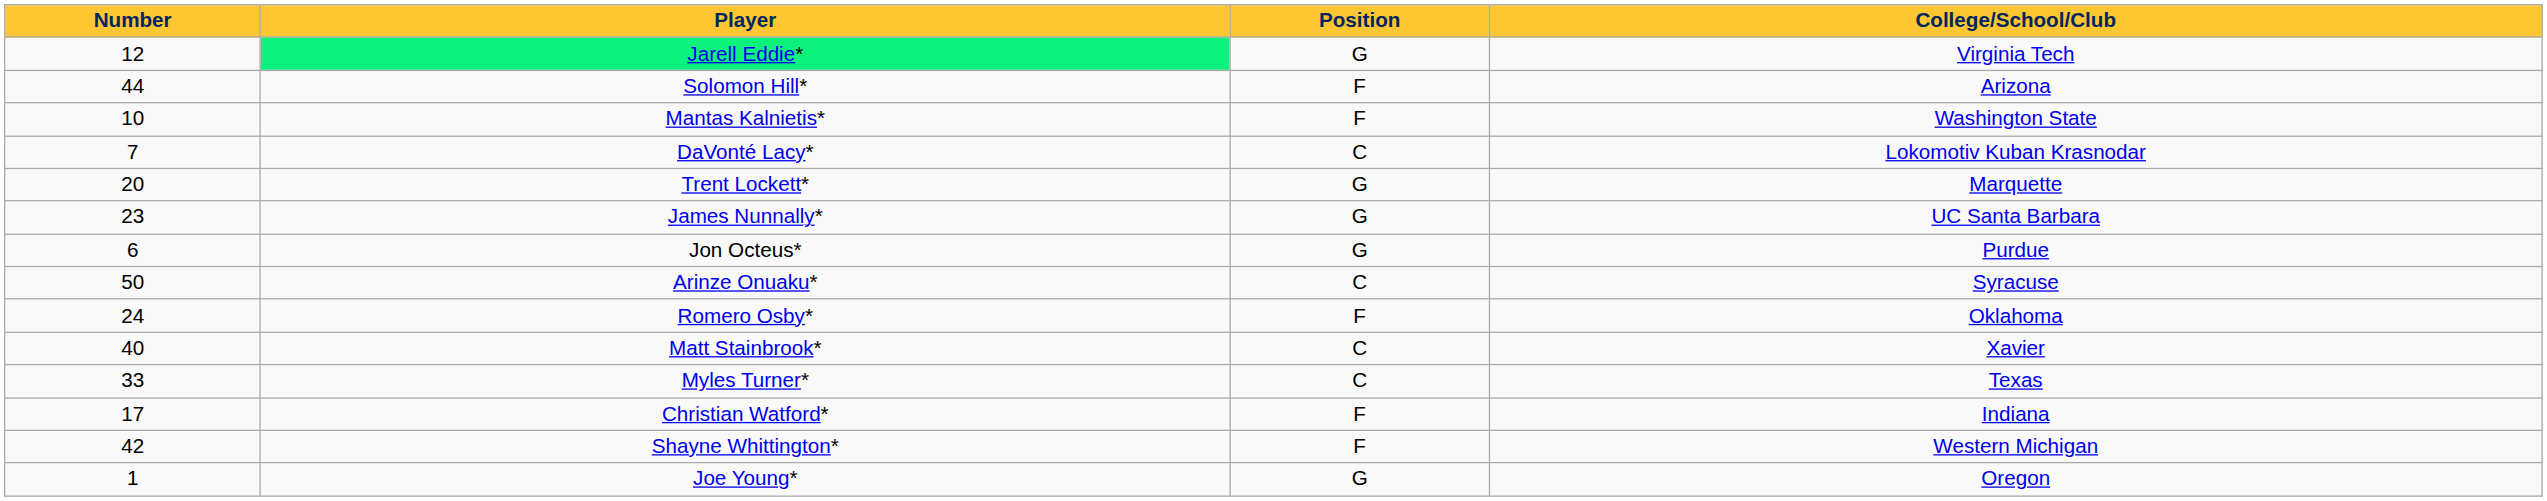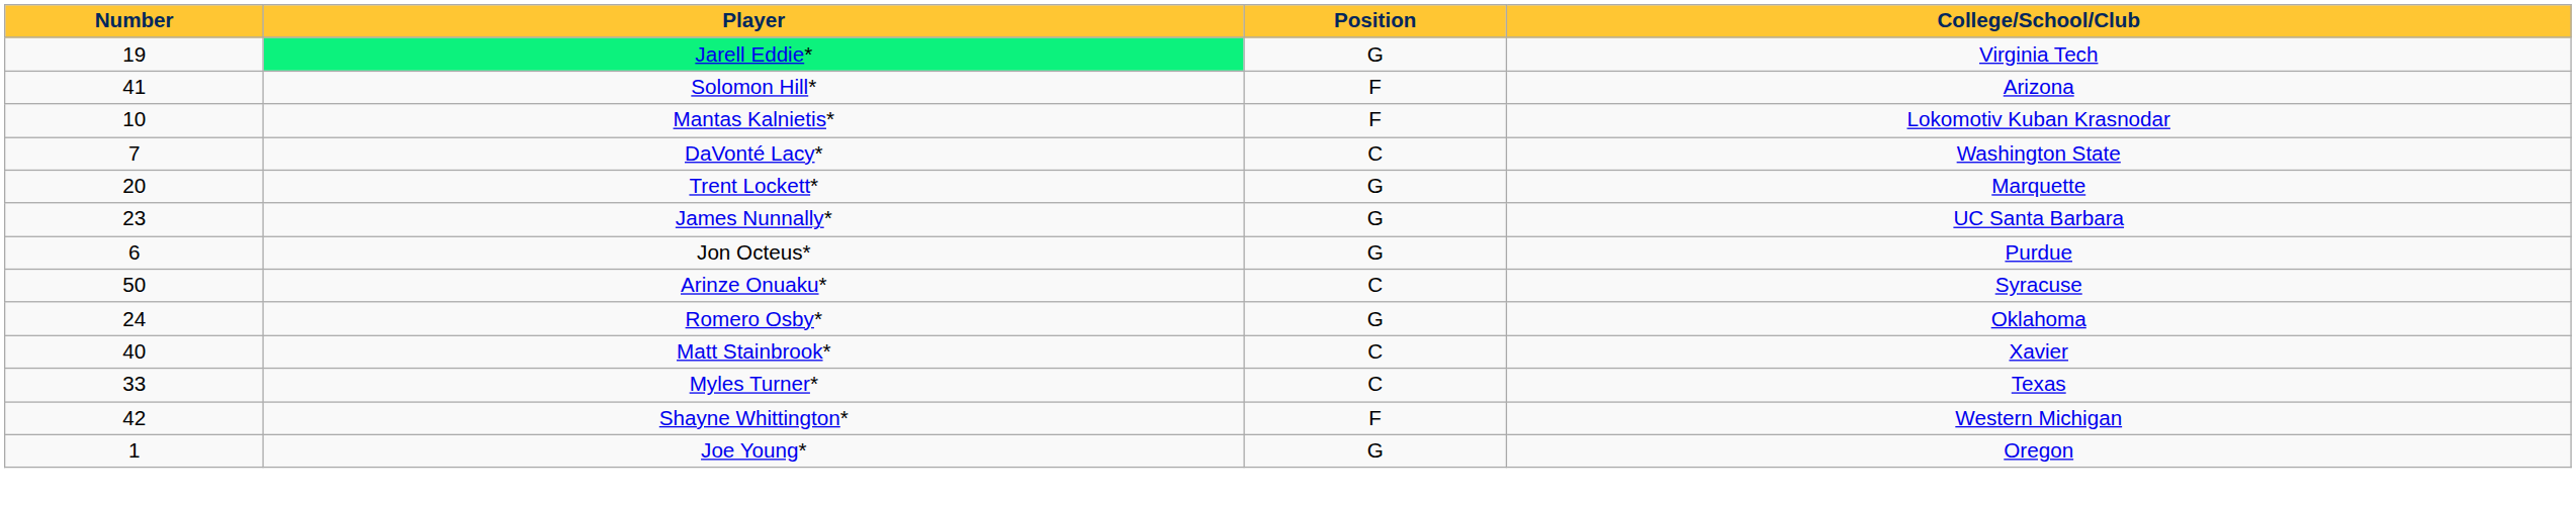Jarell Eddie* | Number: 12 -> 19
Solomon Hill* | Number: 44 -> 41
Mantas Kalnietis* | College/School/Club: Washington State -> Lokomotiv Kuban Krasnodar
DaVonté Lacy* | College/School/Club: Lokomotiv Kuban Krasnodar -> Washington State
Romero Osby* | Position: F -> G
- row: 17 | Christian Watford* | F | Indiana
